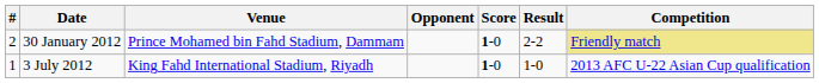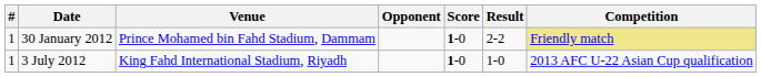30 January 2012 | #: 2 -> 1
